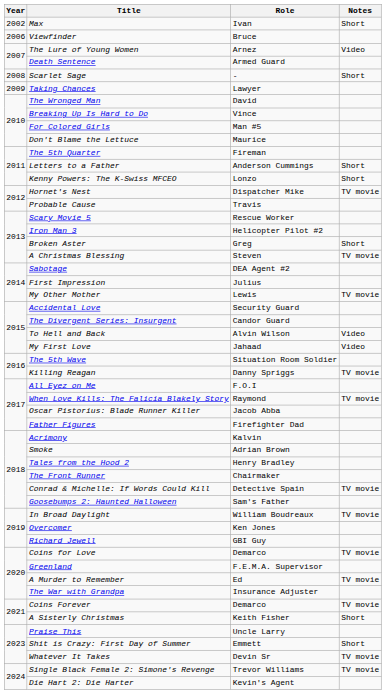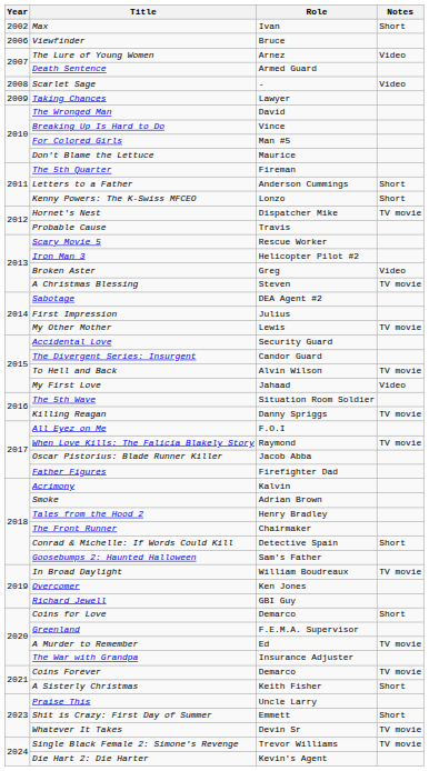Scarlet Sage | Notes: Short -> Video
Broken Aster | Notes: Short -> Video
To Hell and Back | Notes: Video -> TV movie
Conrad & Michelle: If Words Could Kill | Notes: TV movie -> Short
Coins for Love | Notes: TV movie -> Short
